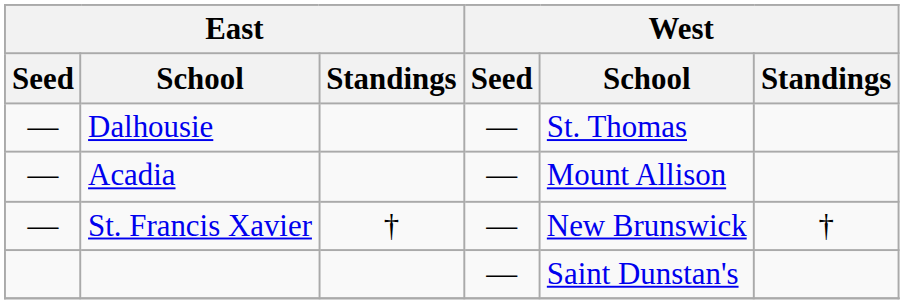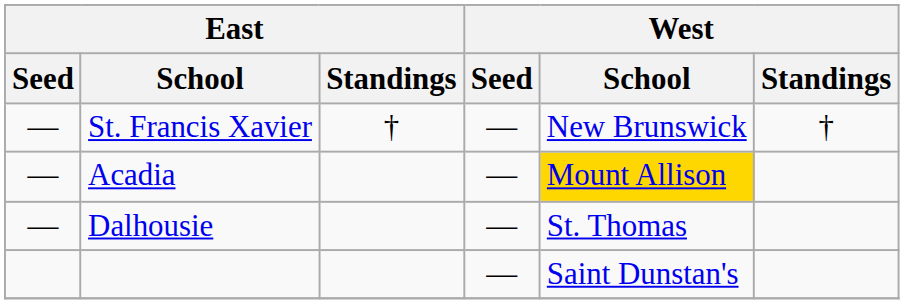rows swapped: St. Francis Xavier <-> Dalhousie
Acadia | West / School: no background -> gold background
